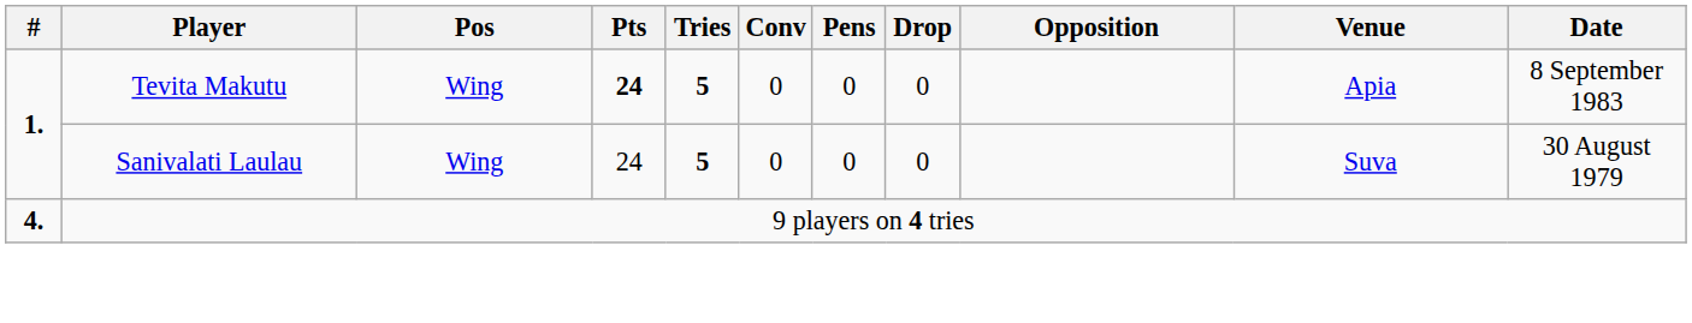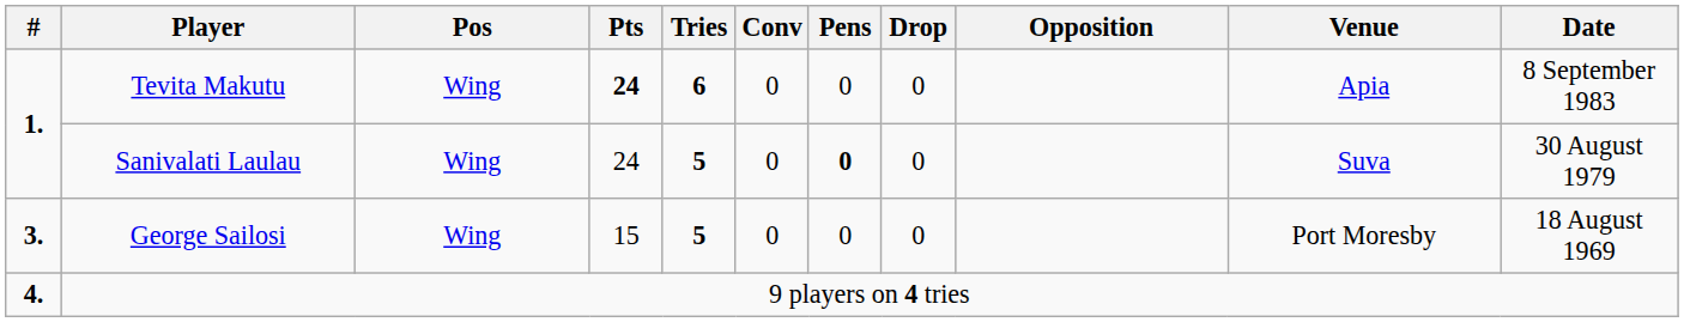Tevita Makutu | Tries: 5 -> 6
Sanivalati Laulau | Pens: normal -> bold
+ row: 3. | George Sailosi | Wing | 15 | 5 | 0 | 0 | 0 | Port Moresby | 18 August 1969
